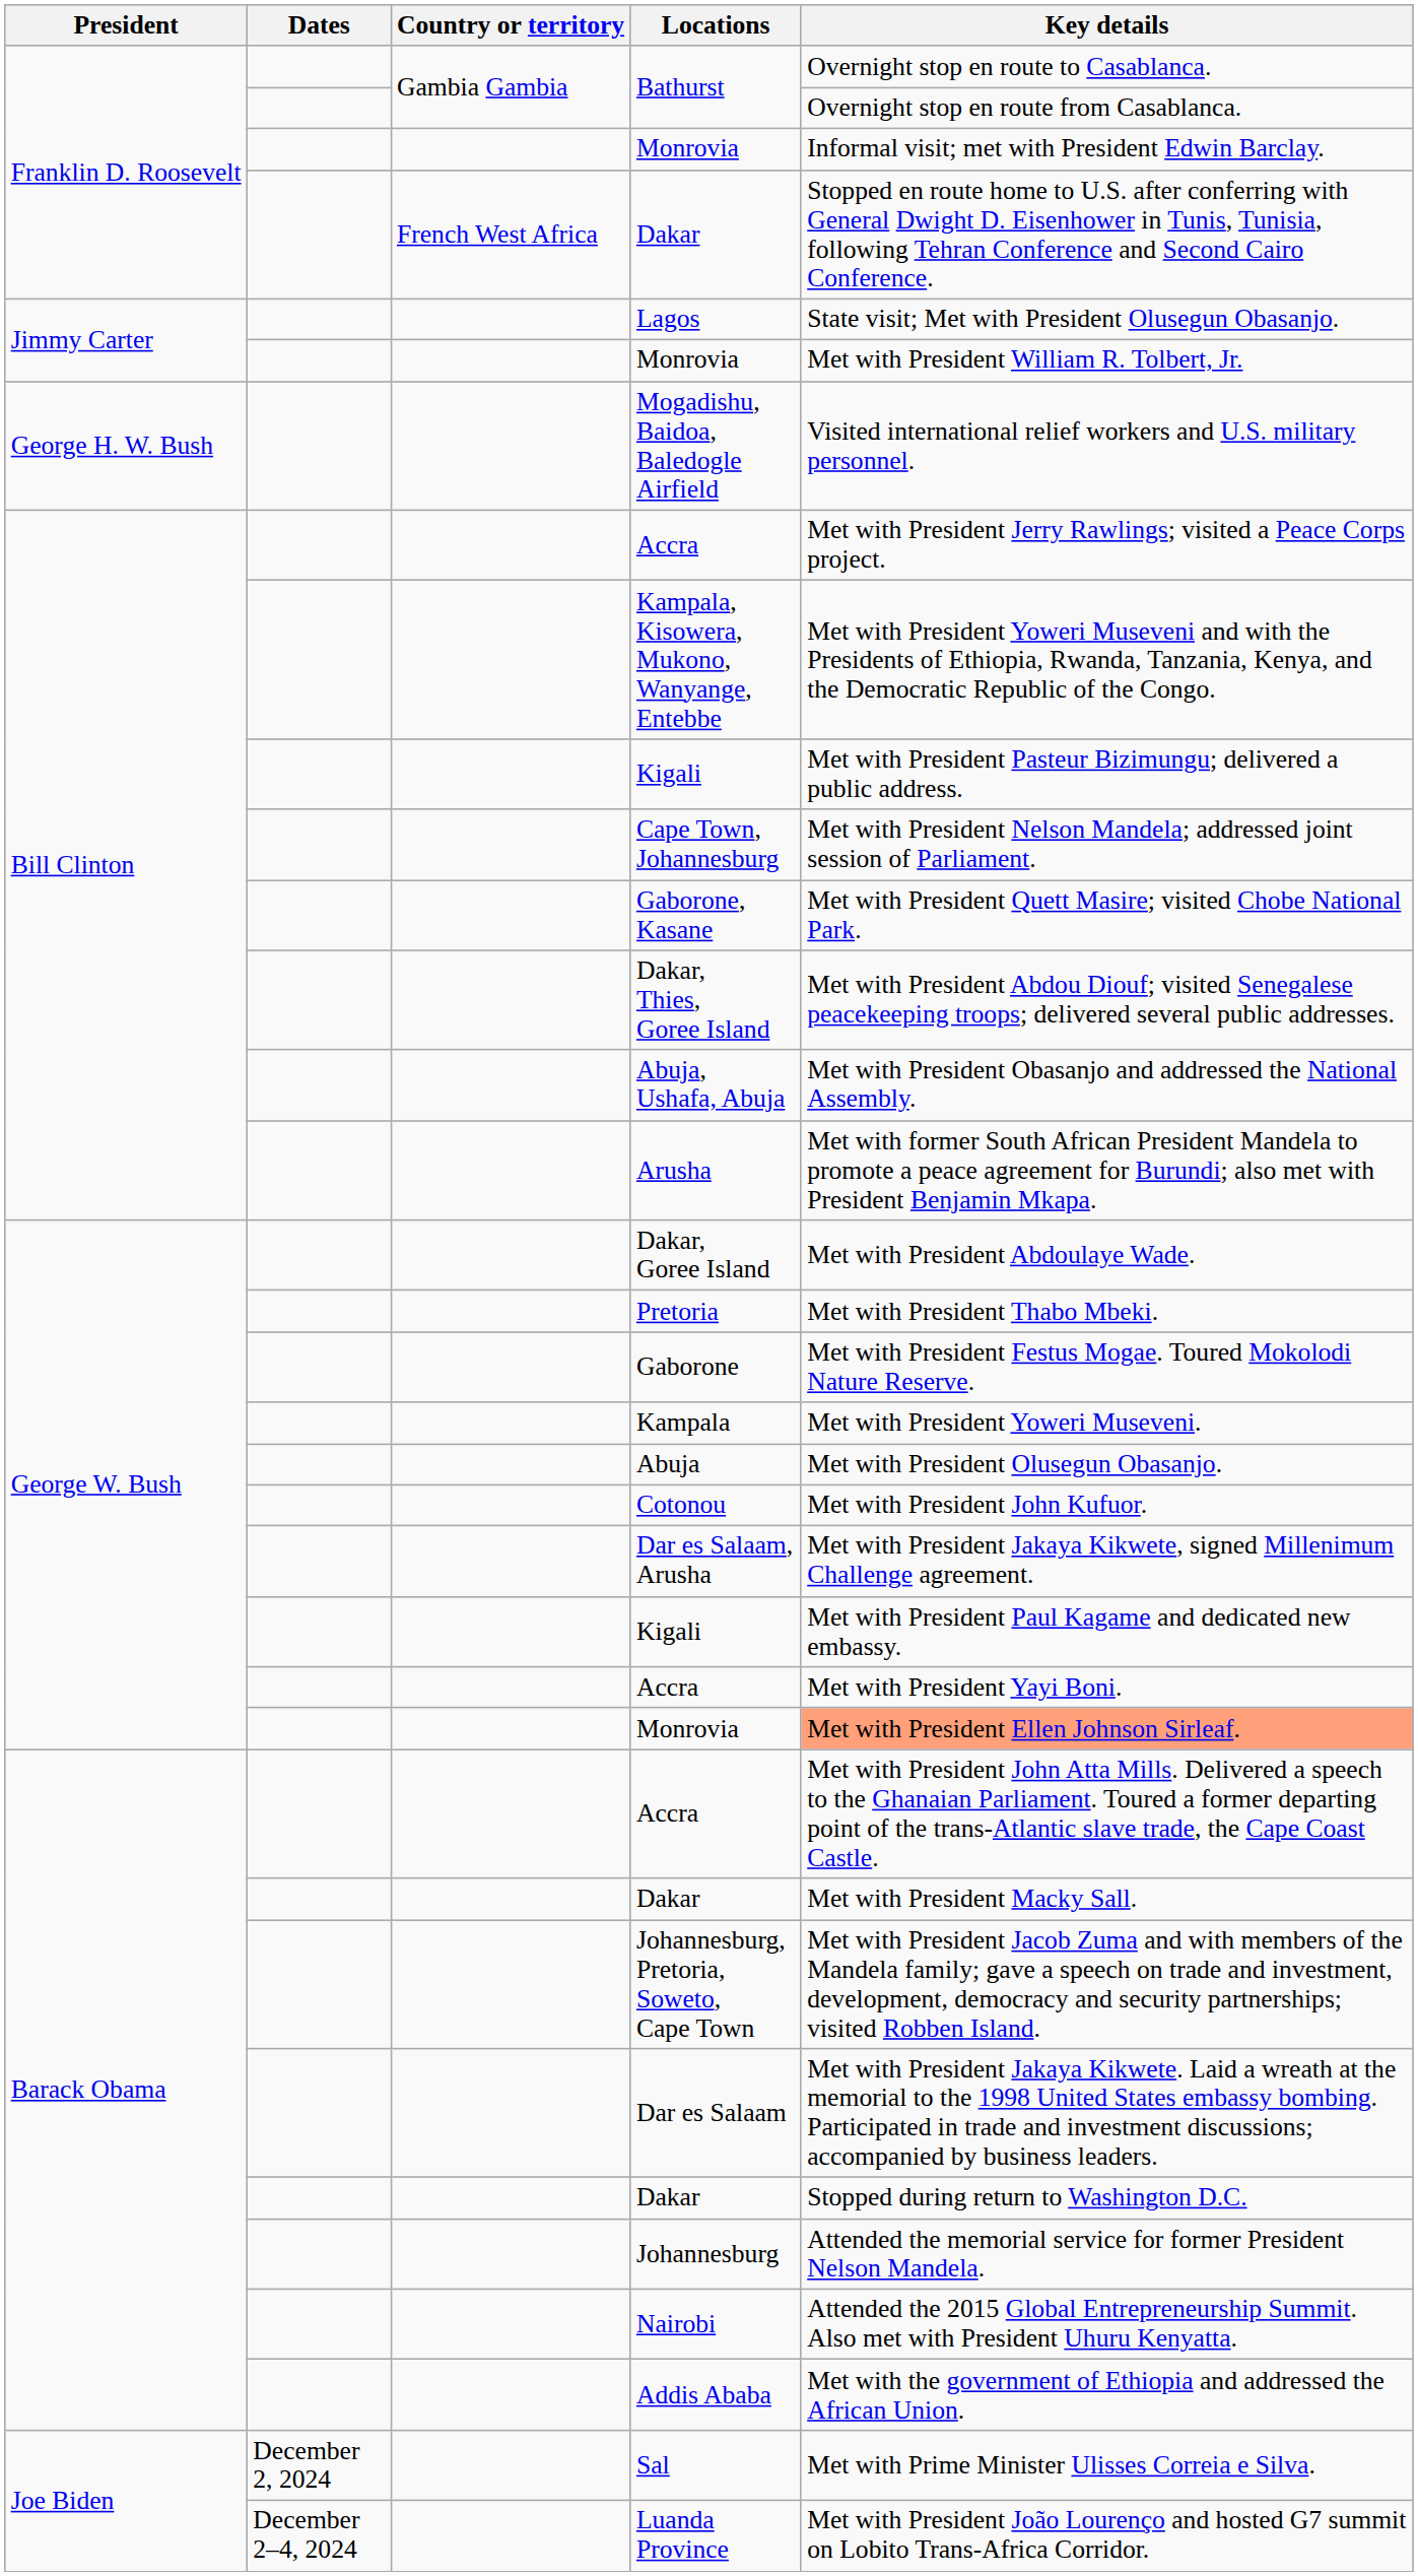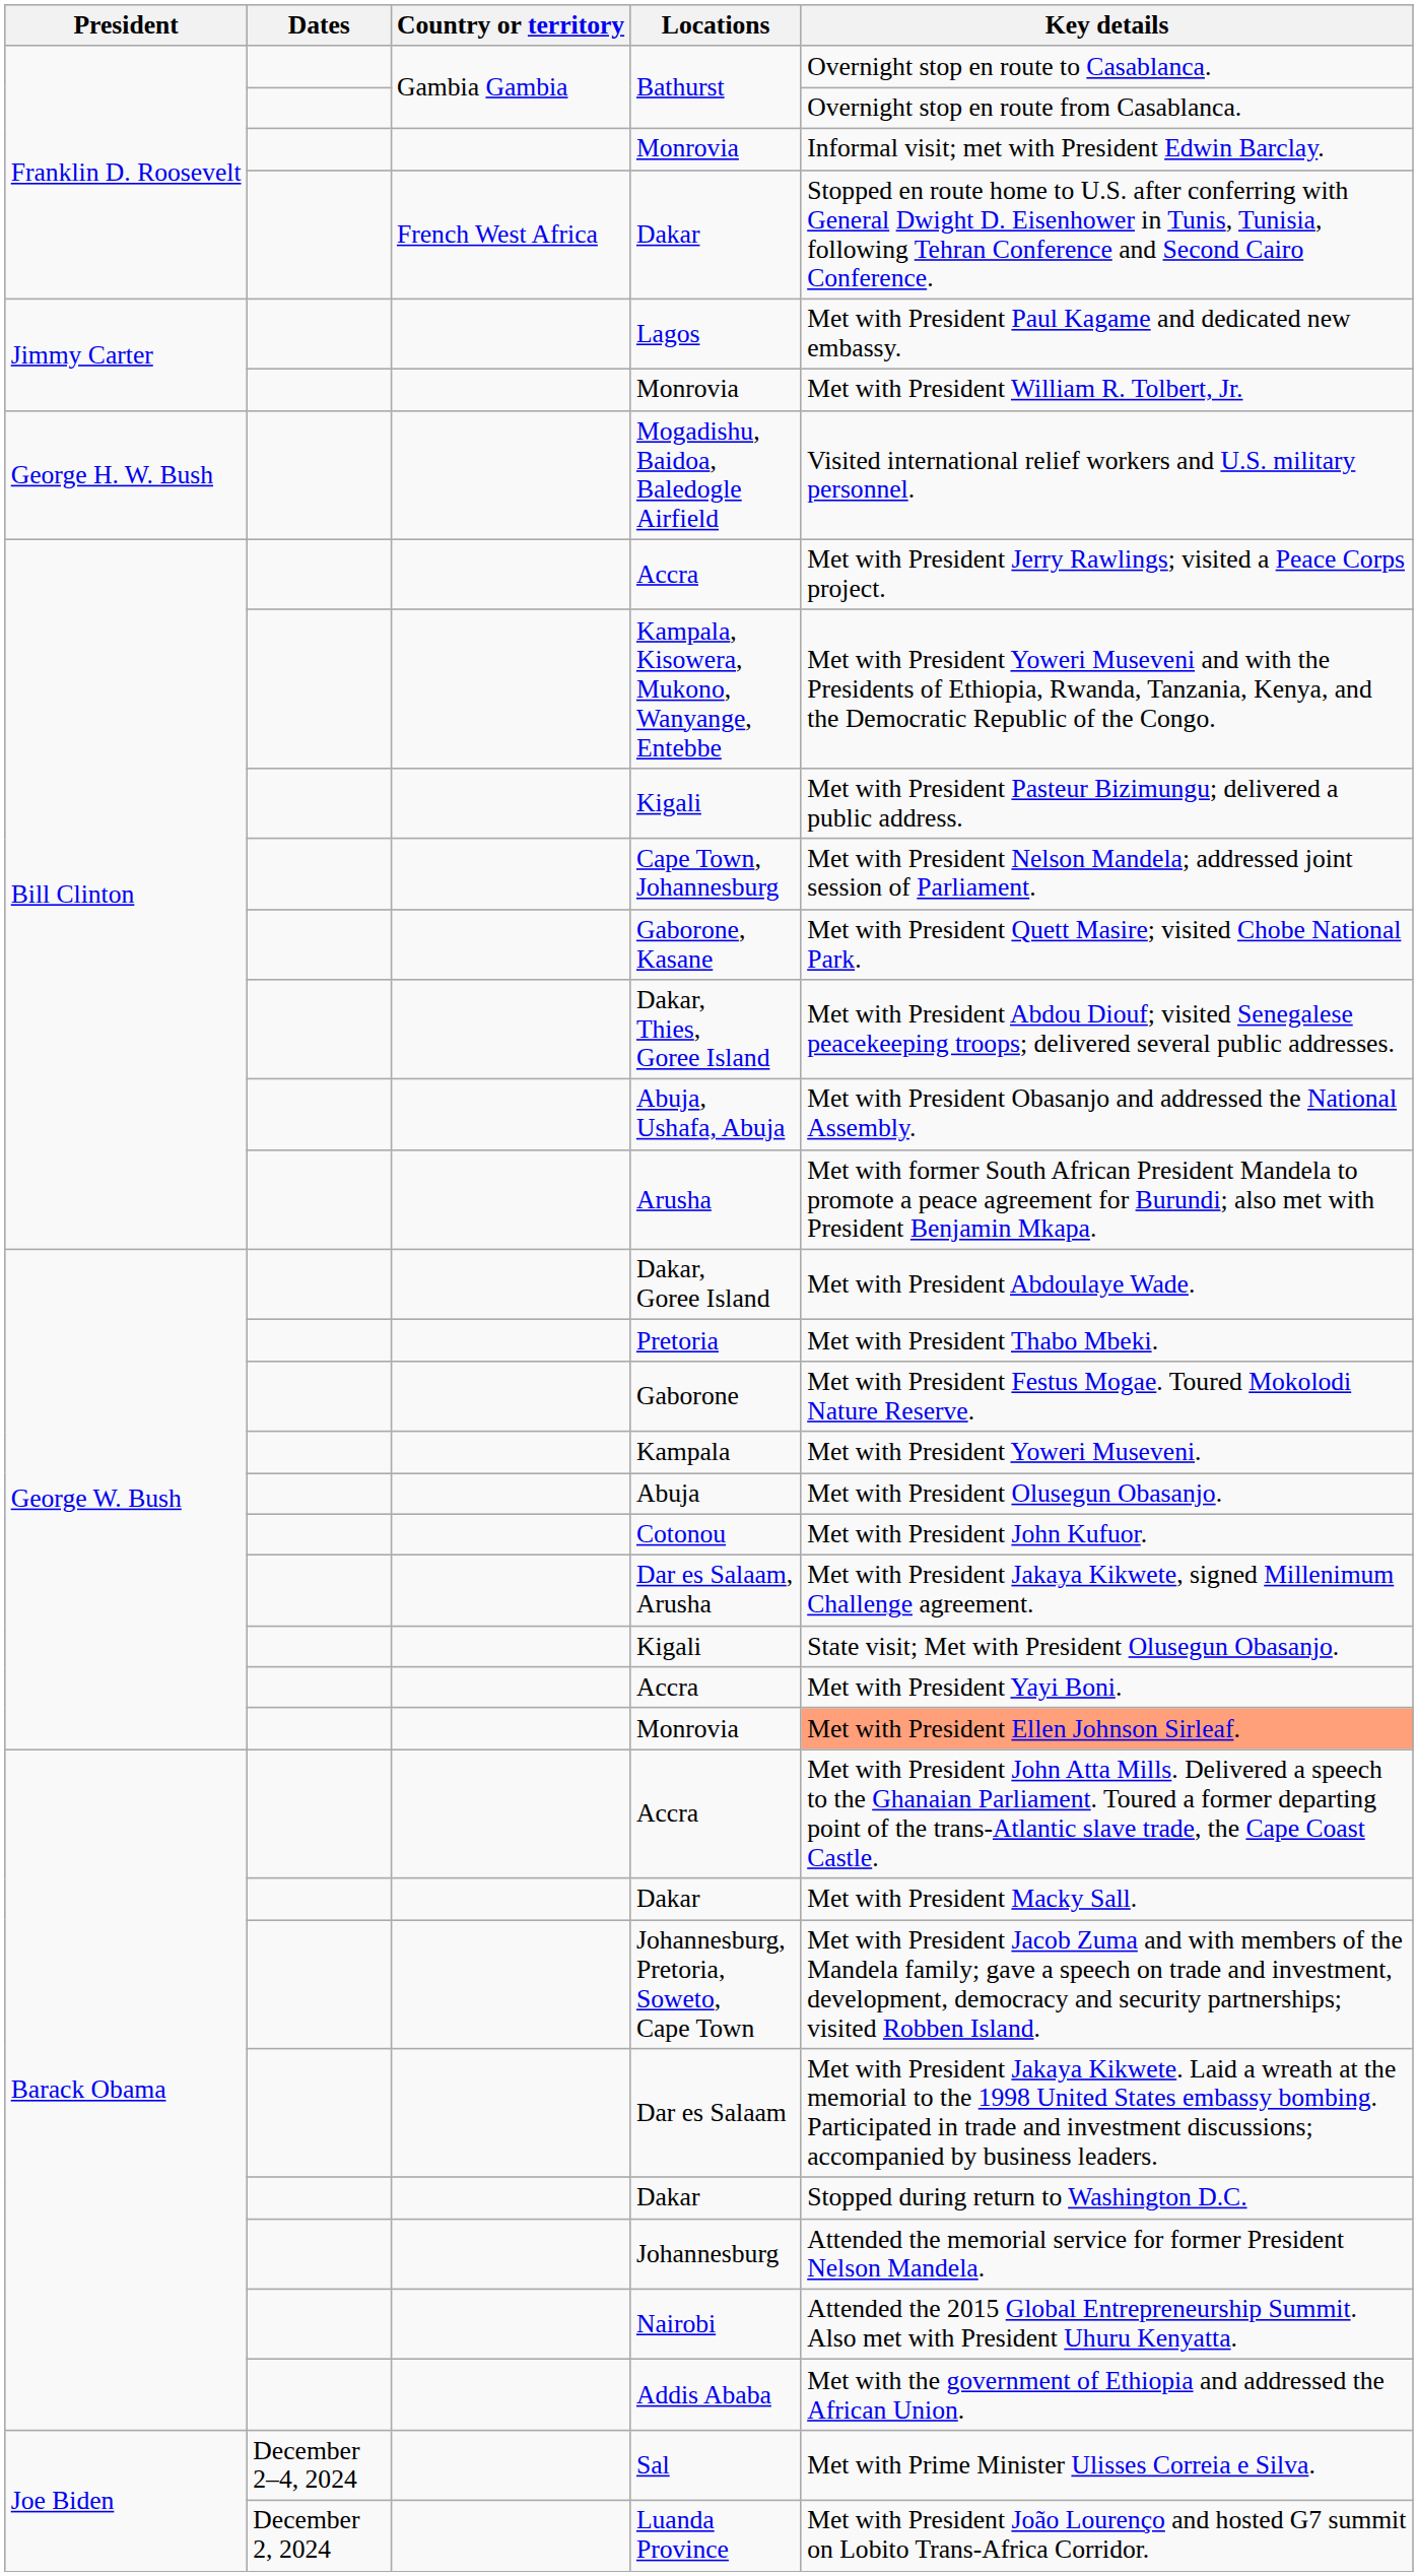Lagos | Key details: State visit; Met with President Olusegun Obasanjo. -> Met with President Paul Kagame and dedicated new embassy.
George W. Bush / Kigali | Key details: Met with President Paul Kagame and dedicated new embassy. -> State visit; Met with President Olusegun Obasanjo.
Sal | Dates: December 2, 2024 -> December 2–4, 2024
Luanda Province | Dates: December 2–4, 2024 -> December 2, 2024
